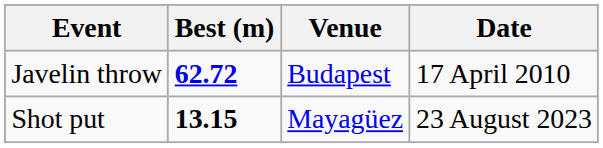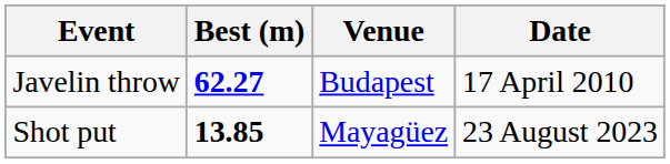Javelin throw | Best (m): 62.72 -> 62.27
Shot put | Best (m): 13.15 -> 13.85
